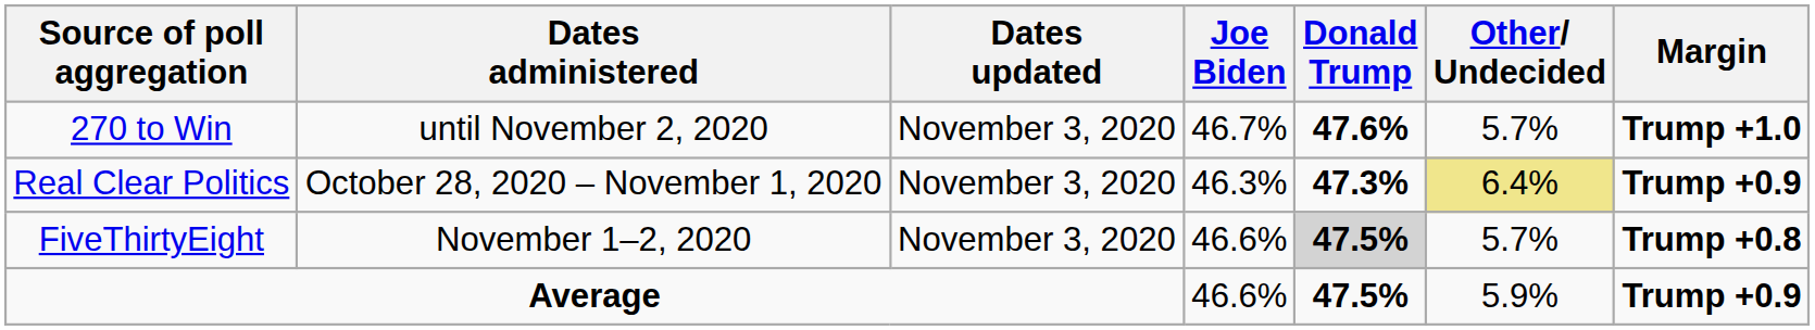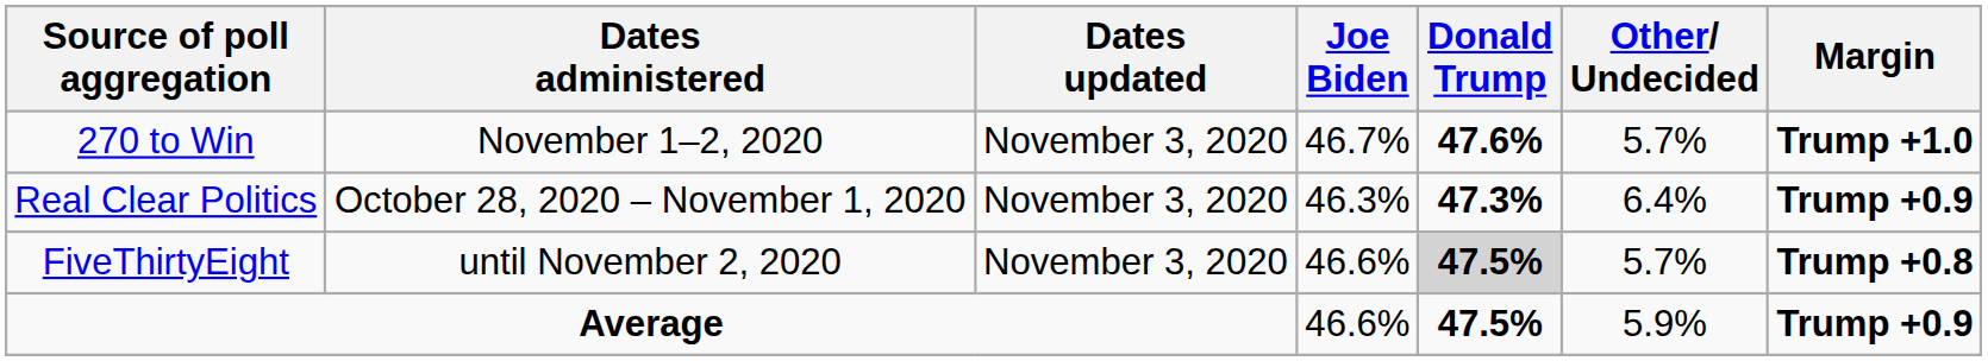270 to Win | Dates administered: until November 2, 2020 -> November 1–2, 2020
Real Clear Politics | Other/ Undecided: khaki background -> no background
FiveThirtyEight | Dates administered: November 1–2, 2020 -> until November 2, 2020
